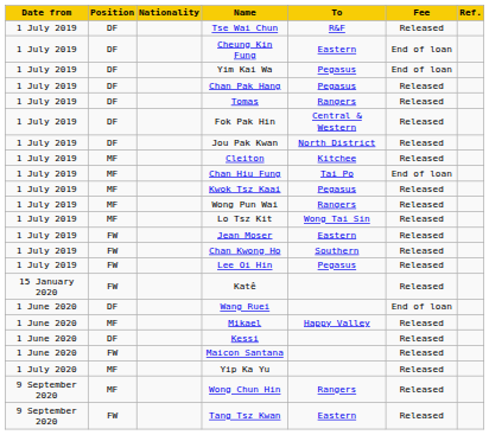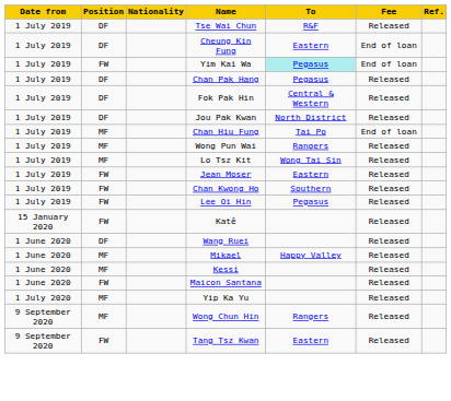Yim Kai Wa | Position: DF -> FW
Yim Kai Wa | To: no background -> paleturquoise background
- row: 1 July 2019 | DF | Tomas | Rangers | Released
- row: 1 July 2019 | MF | Cleiton | Kitchee | Released
- row: 1 July 2019 | MF | Kwok Tsz Kaai | Pegasus | Released
Wang Ruei | Fee: End of loan -> Released
Kessi | Position: DF -> MF
